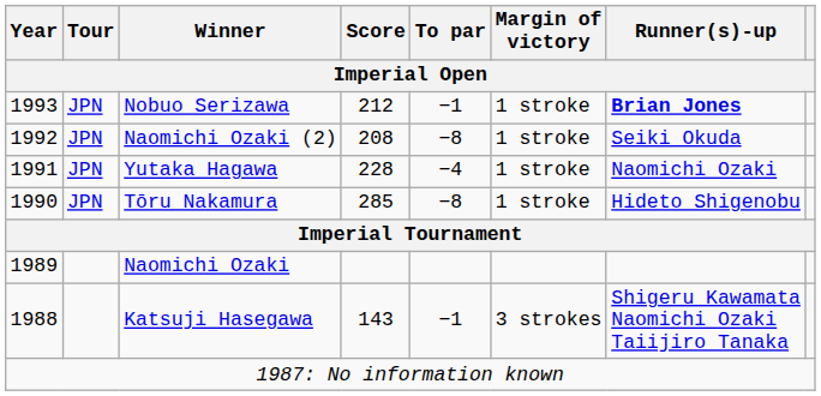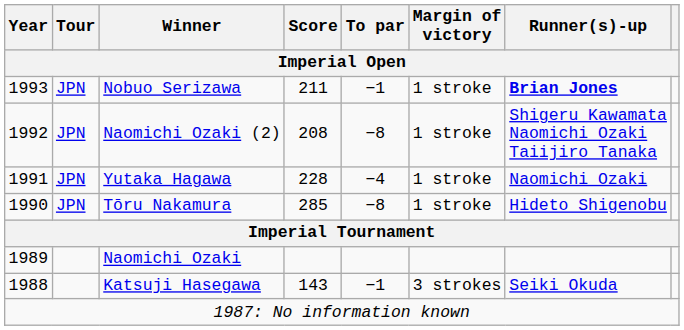Nobuo Serizawa | Score: 212 -> 211
Naomichi Ozaki (2) | Runner(s)-up: Seiki Okuda -> Shigeru Kawamata Naomichi Ozaki Taiijiro Tanaka
Katsuji Hasegawa | Runner(s)-up: Shigeru Kawamata Naomichi Ozaki Taiijiro Tanaka -> Seiki Okuda
